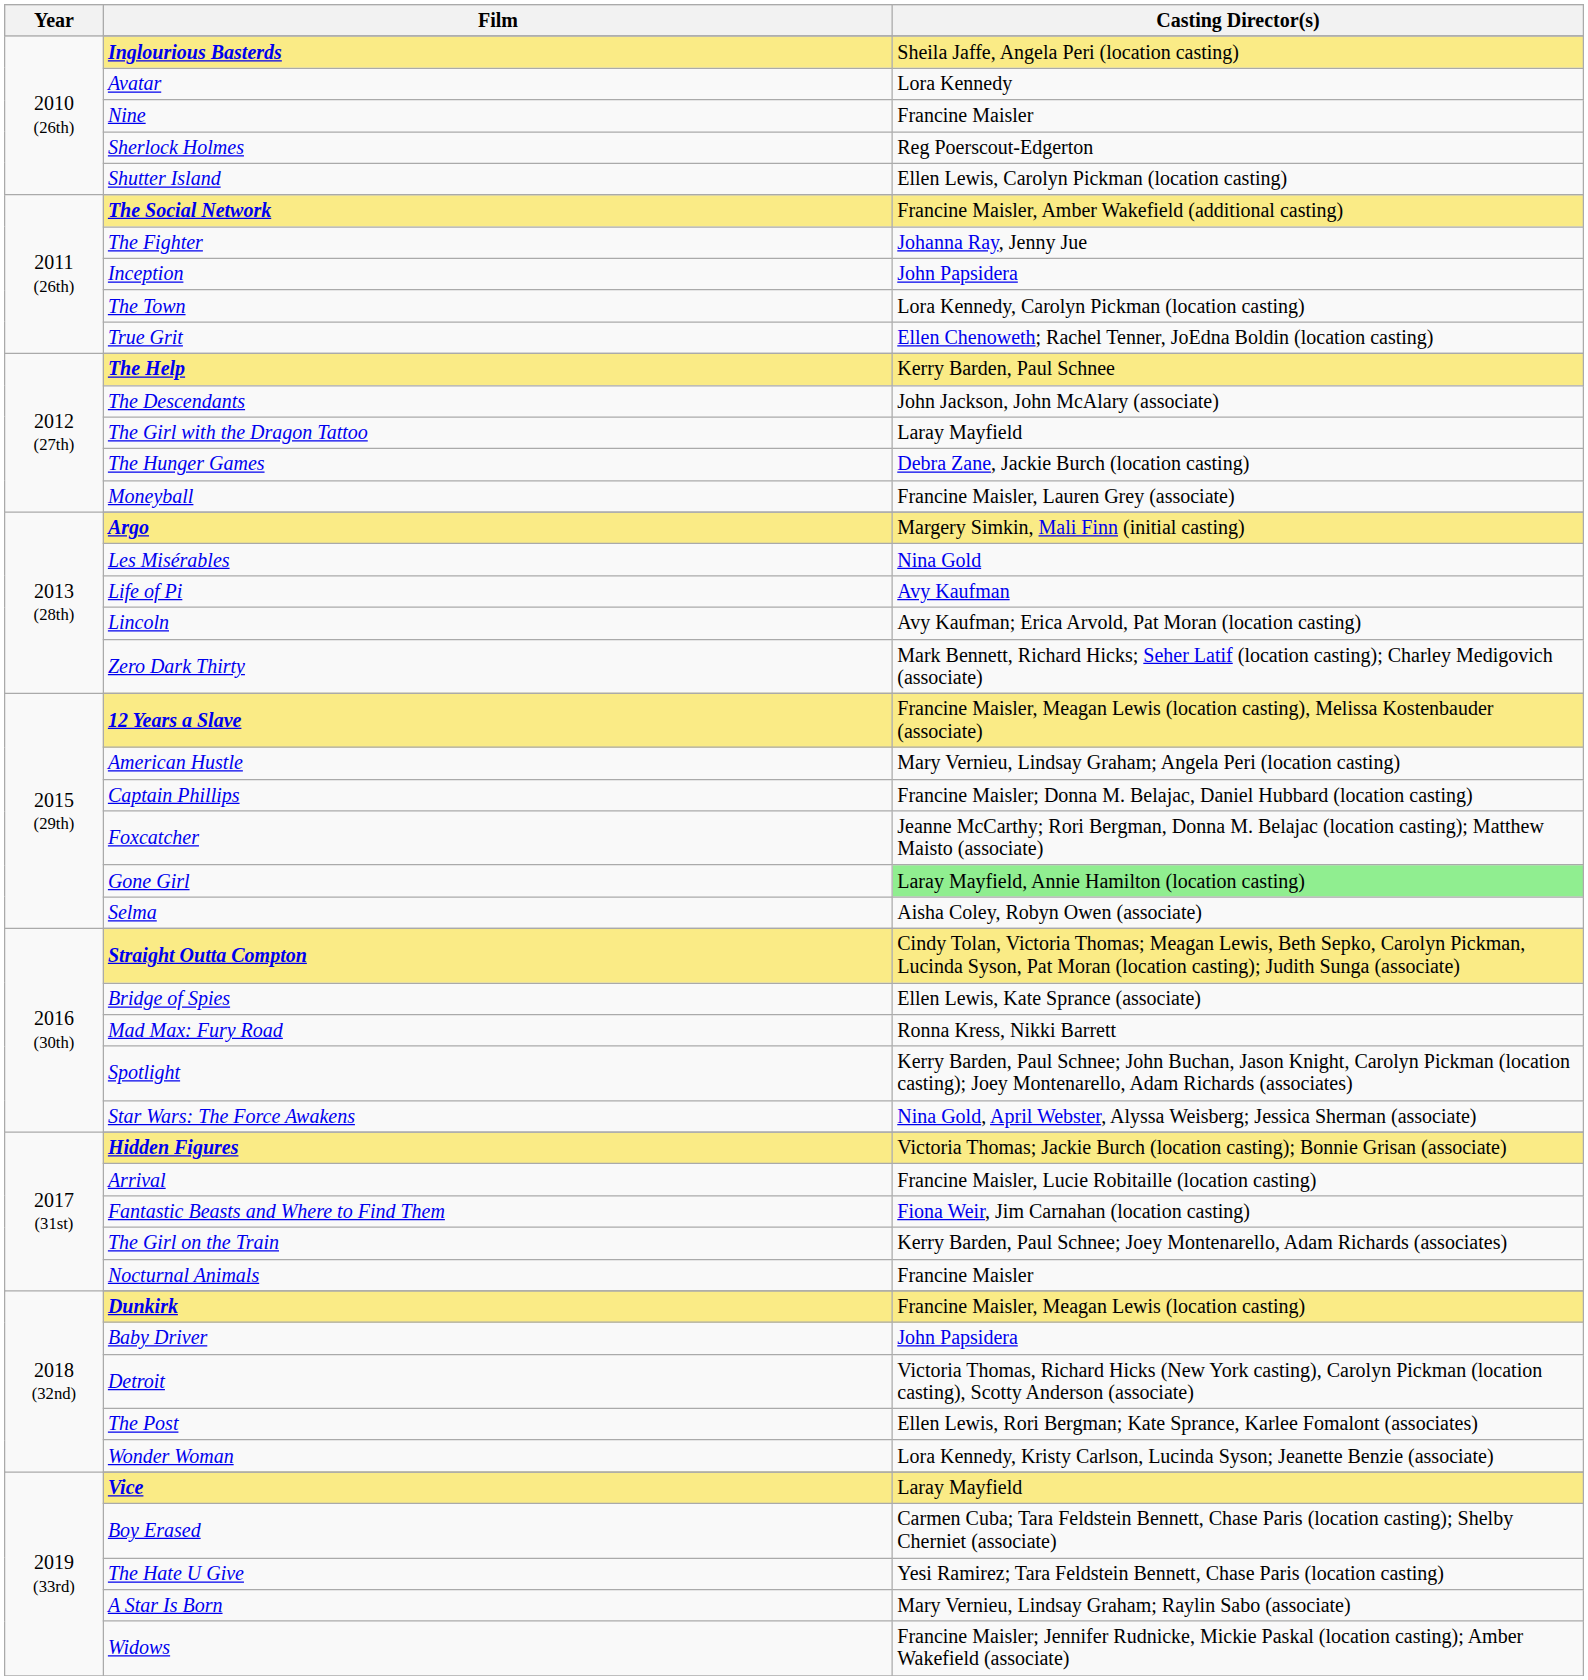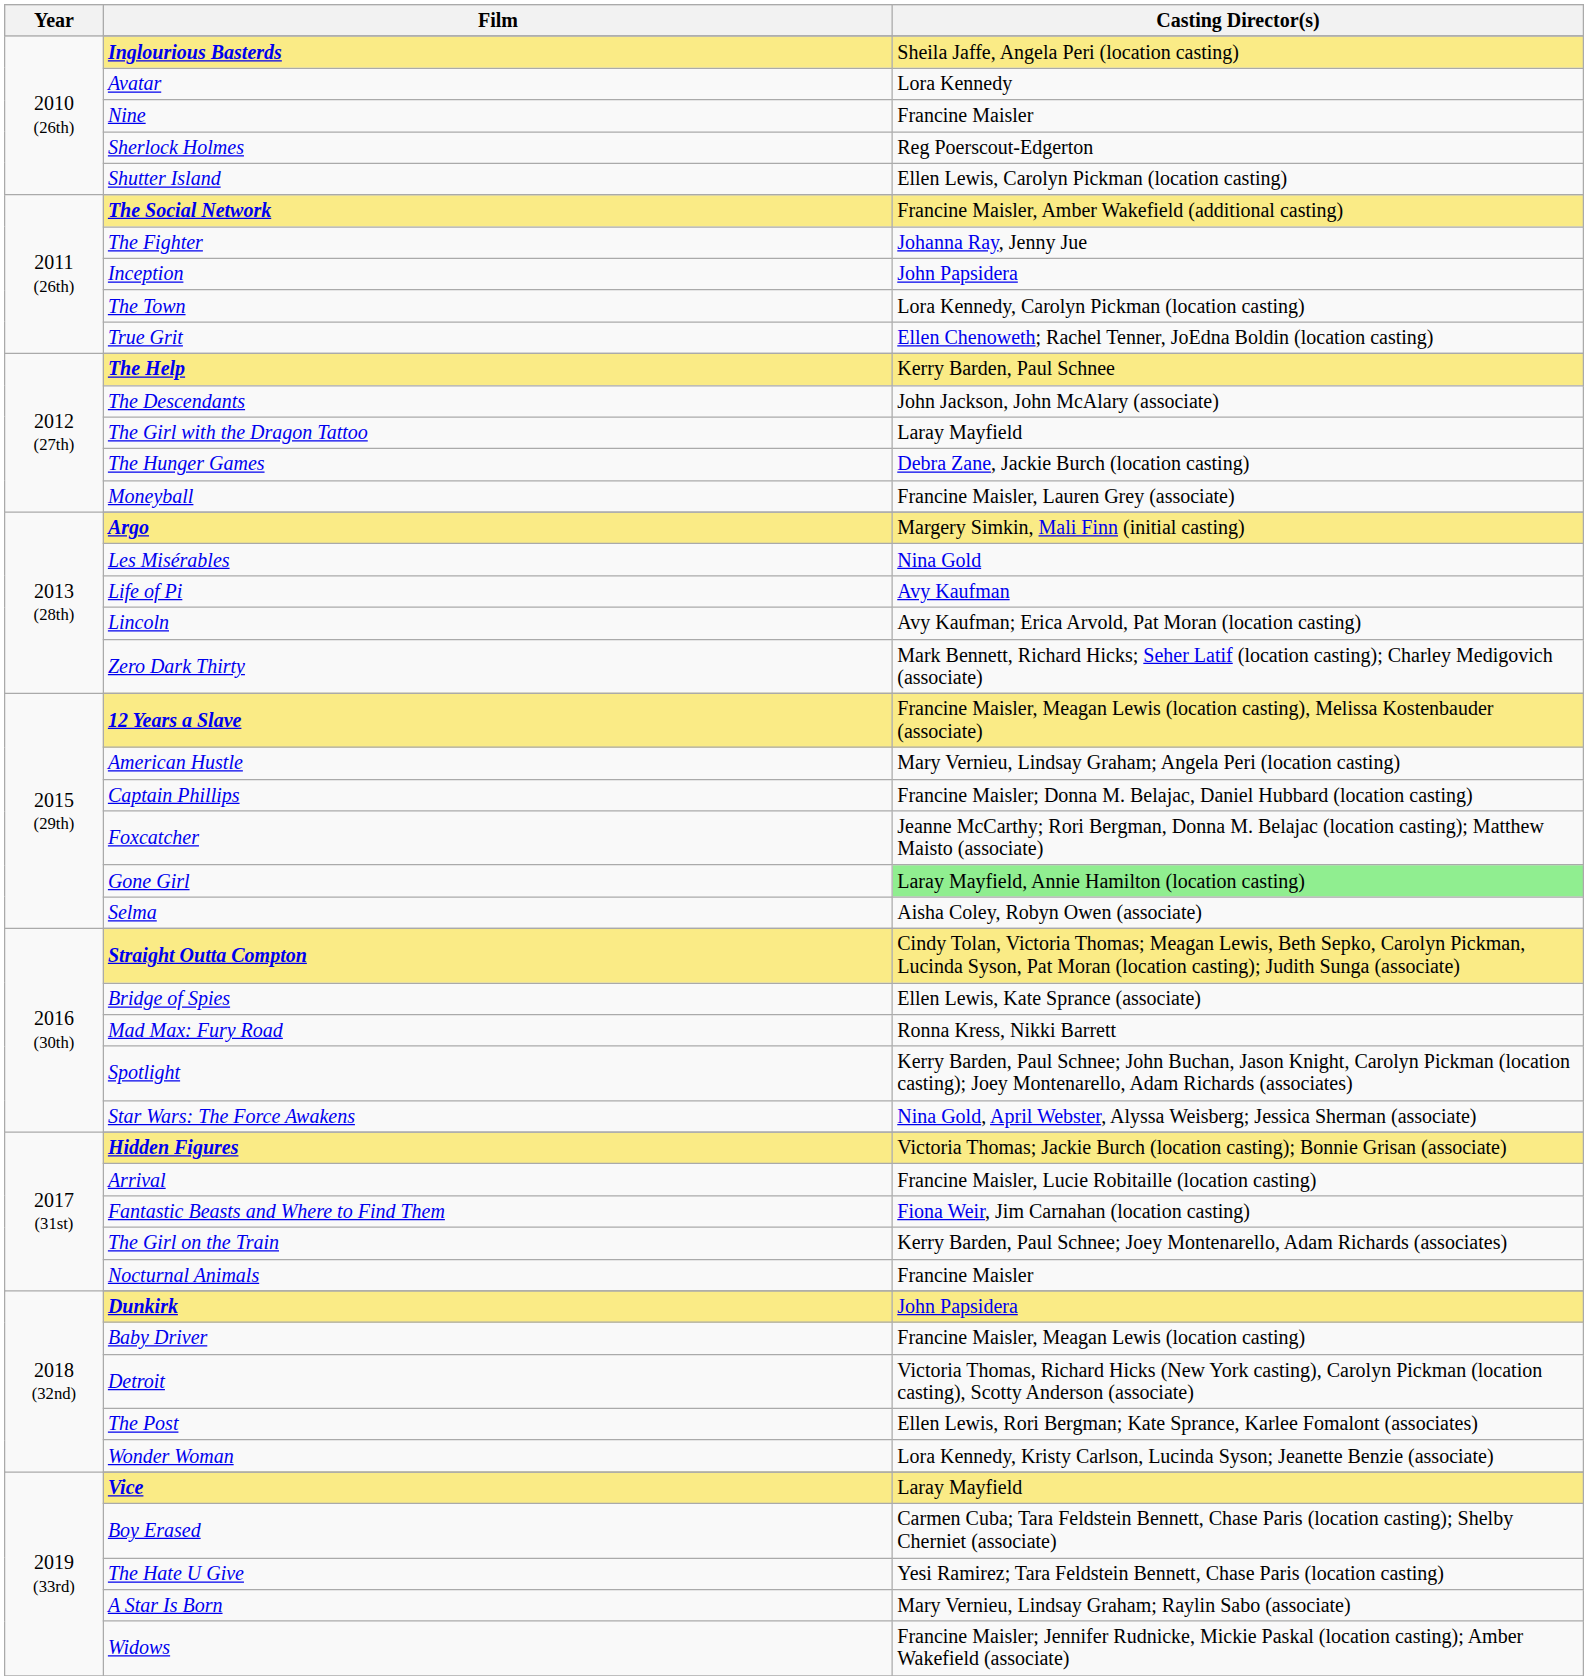Dunkirk | Casting Director(s): Francine Maisler, Meagan Lewis (location casting) -> John Papsidera
Baby Driver | Casting Director(s): John Papsidera -> Francine Maisler, Meagan Lewis (location casting)
